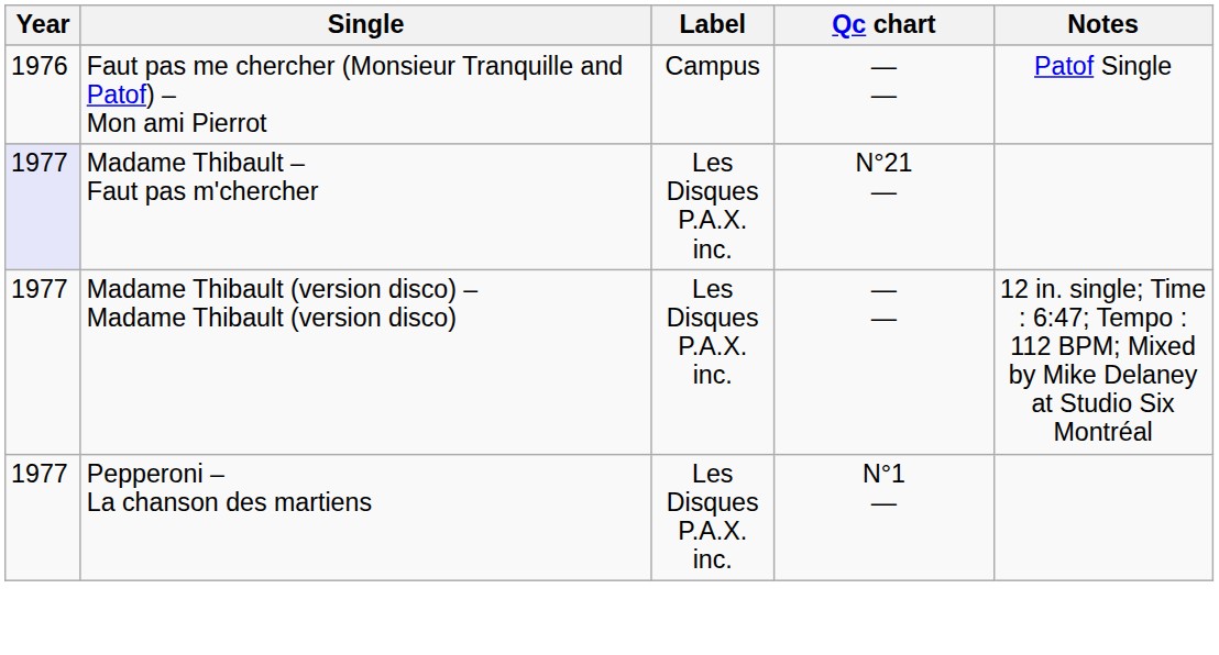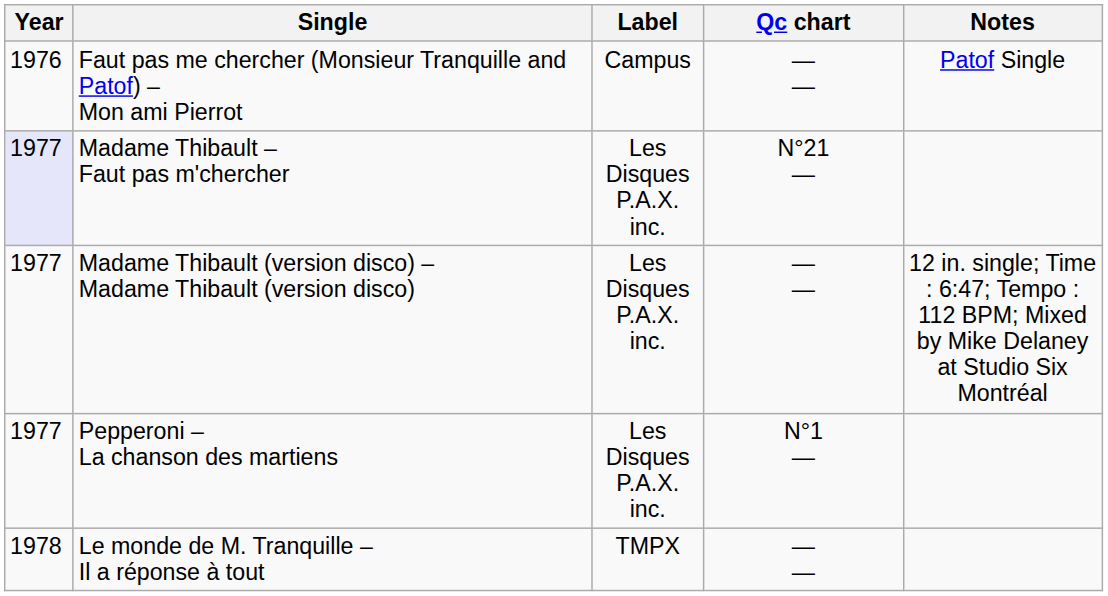+ row: 1978 | Le monde de M. Tranquille – Il a réponse à tout | TMPX | — —
